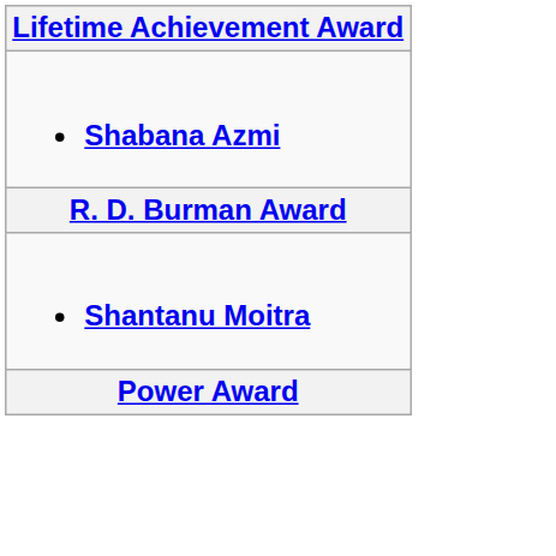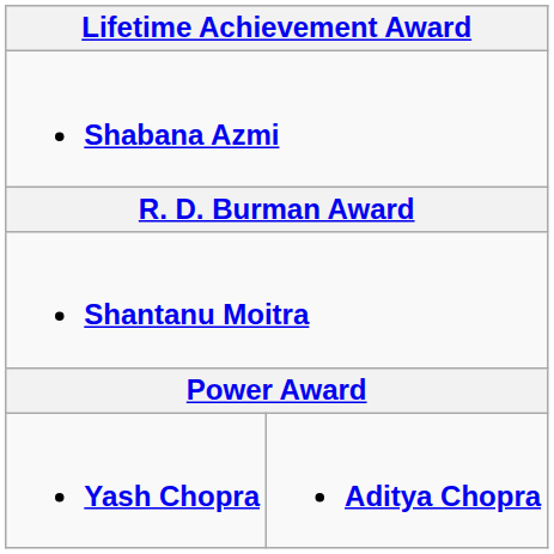+ row: Yash Chopra | Aditya Chopra
